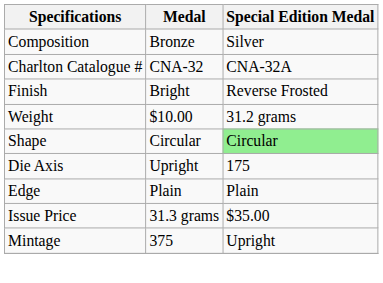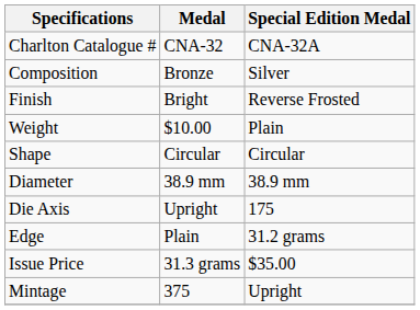rows swapped: Charlton Catalogue # <-> Composition
Weight | Special Edition Medal: 31.2 grams -> Plain
Shape | Special Edition Medal: lightgreen background -> no background
+ row: Diameter | 38.9 mm | 38.9 mm
Edge | Special Edition Medal: Plain -> 31.2 grams
